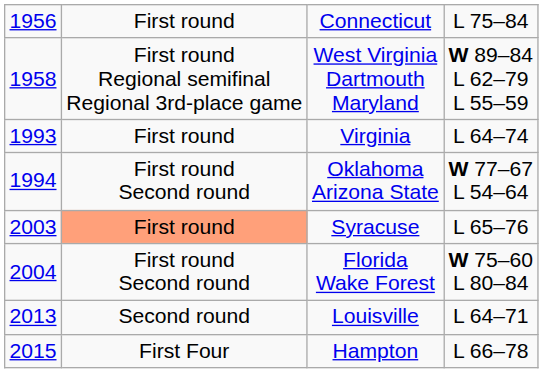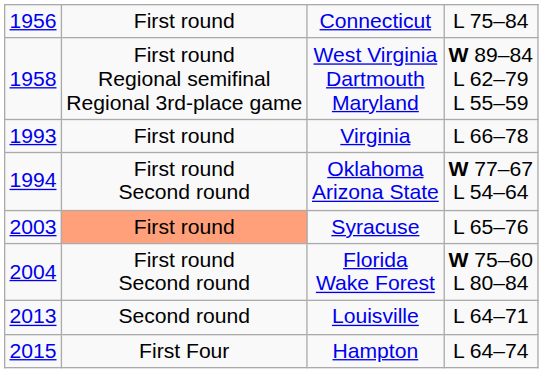Virginia | column 4: L 64–74 -> L 66–78
Hampton | column 4: L 66–78 -> L 64–74
